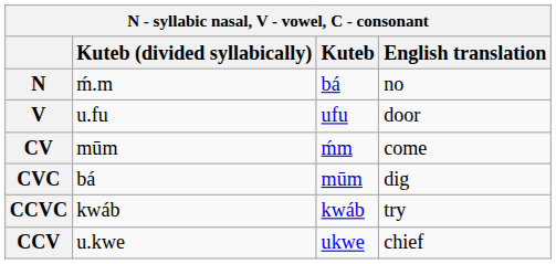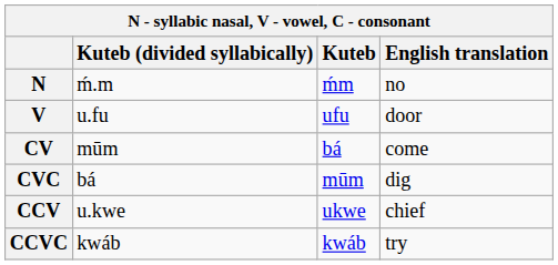N | Kuteb: bá -> ḿm
CV | Kuteb: ḿm -> bá
rows swapped: CCV <-> CCVC
